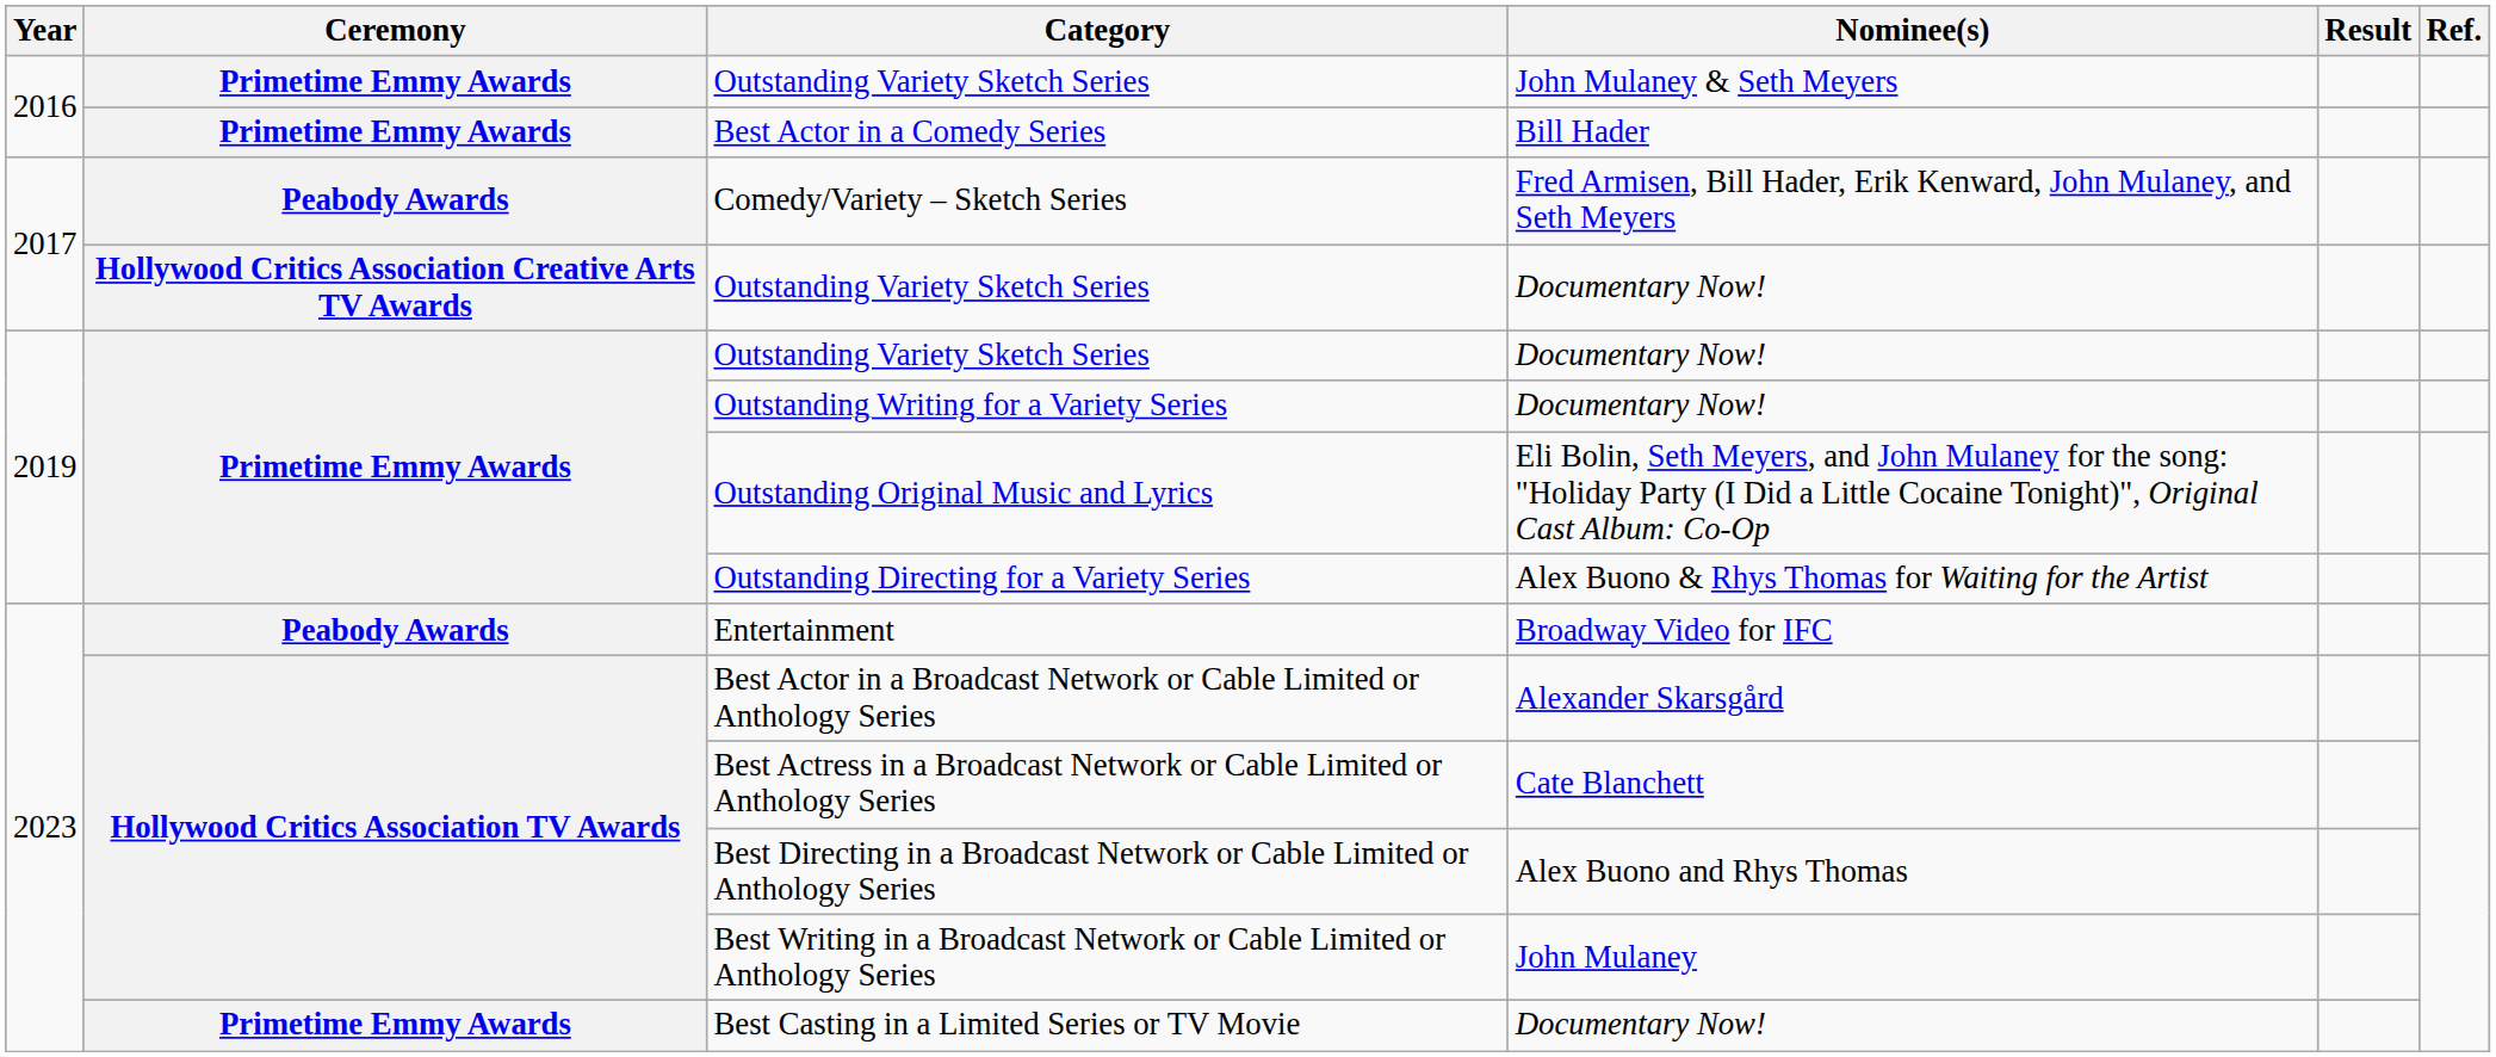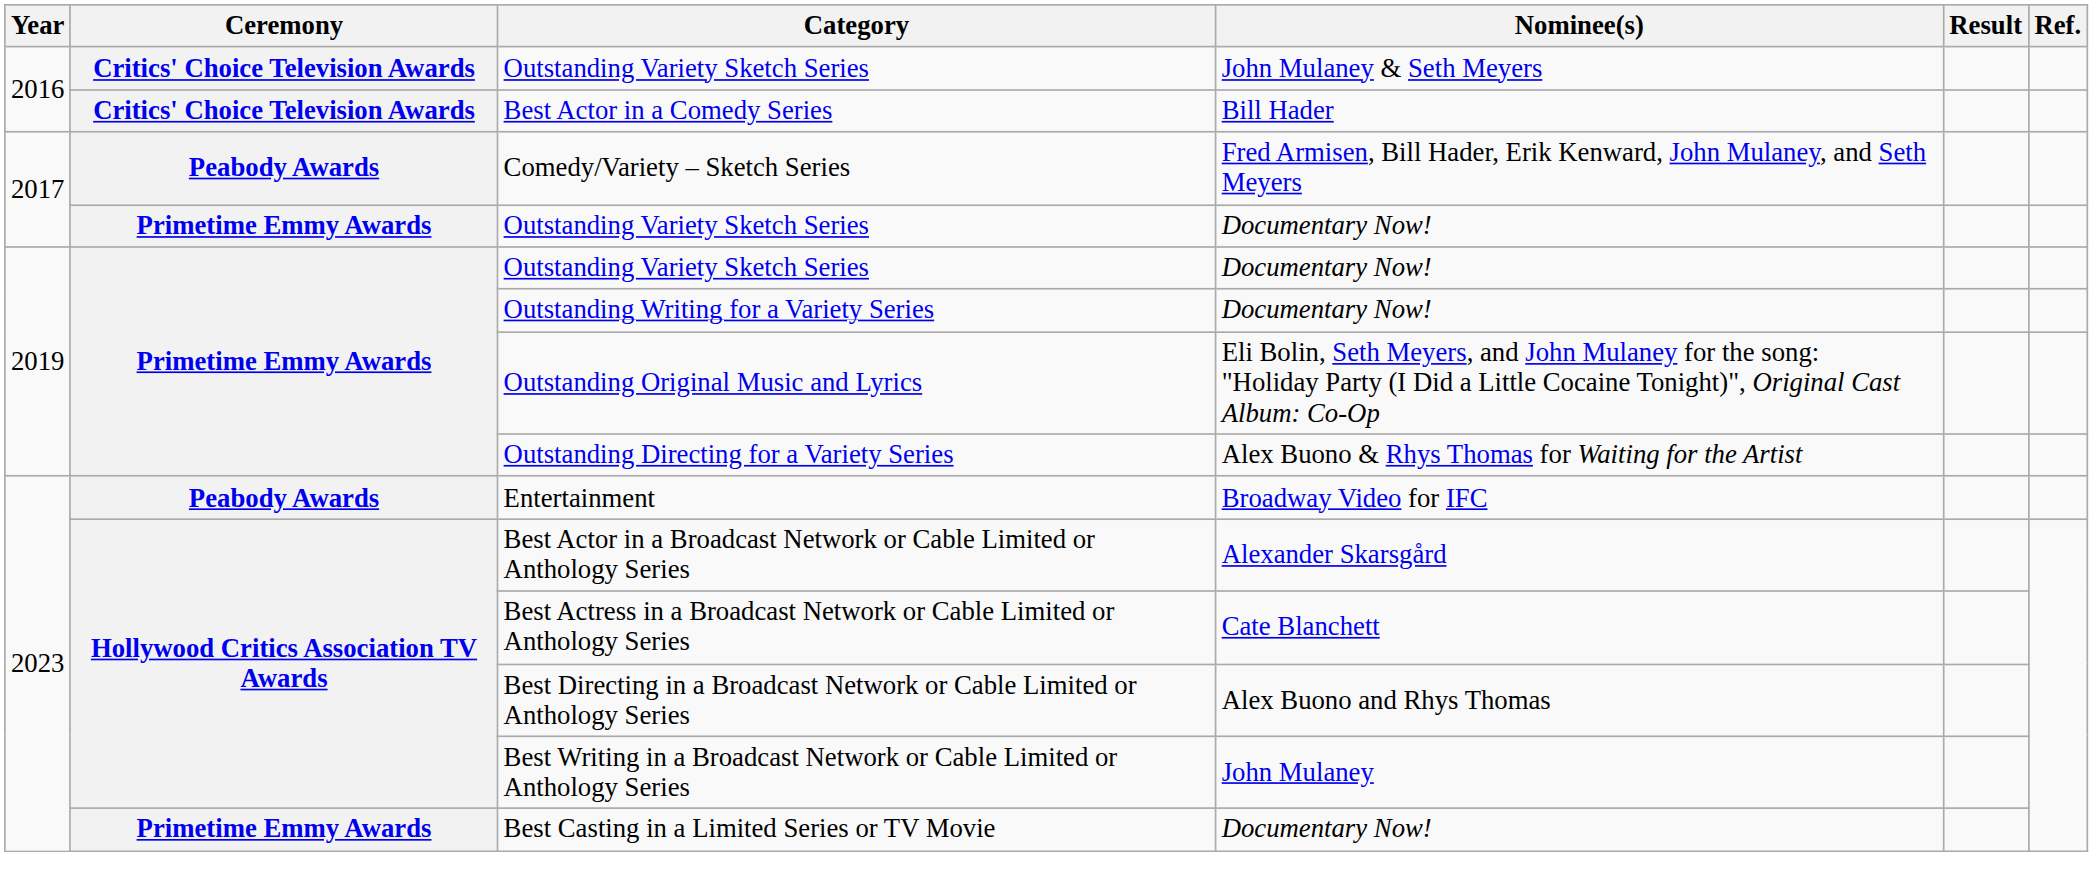2016 / Outstanding Variety Sketch Series | Ceremony: Primetime Emmy Awards -> Critics' Choice Television Awards
Best Actor in a Comedy Series | Ceremony: Primetime Emmy Awards -> Critics' Choice Television Awards
2017 / Outstanding Variety Sketch Series | Ceremony: Hollywood Critics Association Creative Arts TV Awards -> Primetime Emmy Awards
